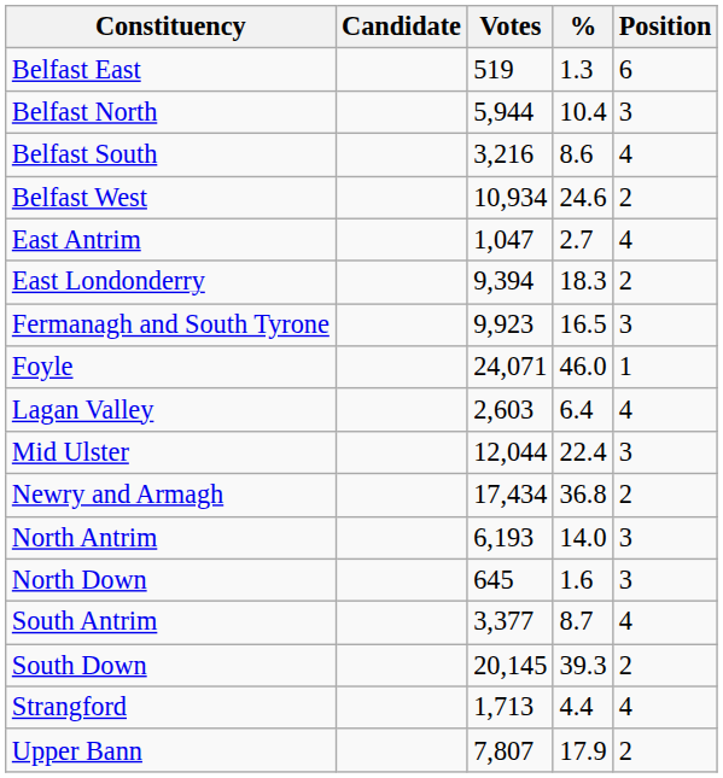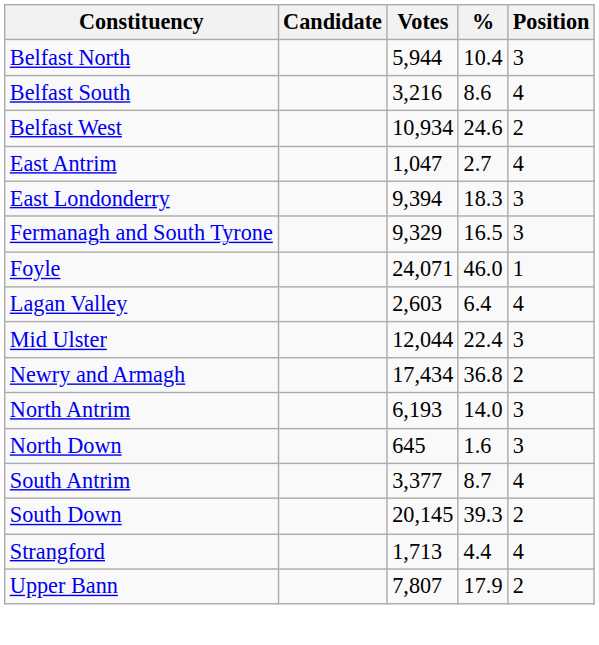- row: Belfast East | 519 | 1.3 | 6
East Londonderry | Position: 2 -> 3
Fermanagh and South Tyrone | Votes: 9,923 -> 9,329
